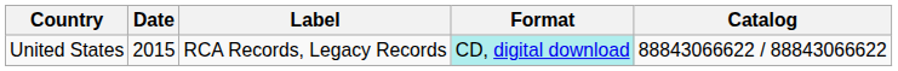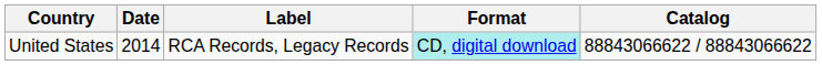United States | Date: 2015 -> 2014
